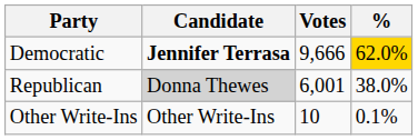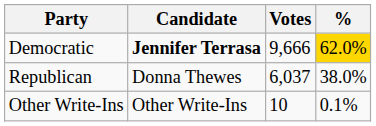Republican | Candidate: lightgrey background -> no background
Republican | Votes: 6,001 -> 6,037
